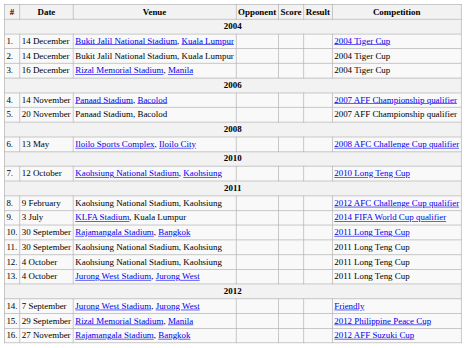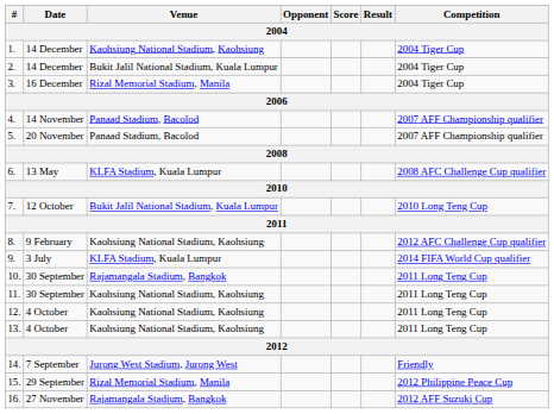1. | Venue: Bukit Jalil National Stadium, Kuala Lumpur -> Kaohsiung National Stadium, Kaohsiung
6. | Venue: Iloilo Sports Complex, Iloilo City -> KLFA Stadium, Kuala Lumpur
7. | Venue: Kaohsiung National Stadium, Kaohsiung -> Bukit Jalil National Stadium, Kuala Lumpur
13. | Venue: Jurong West Stadium, Jurong West -> Kaohsiung National Stadium, Kaohsiung
